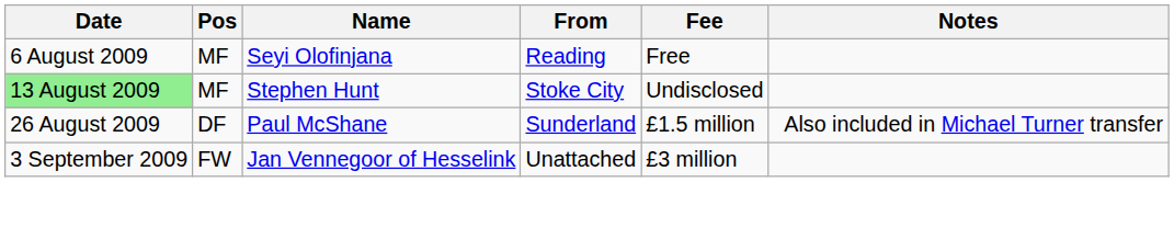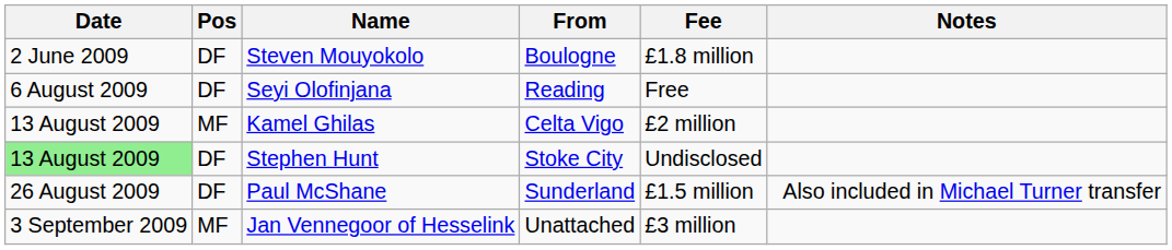+ row: 2 June 2009 | DF | Steven Mouyokolo | Boulogne | £1.8 million
Seyi Olofinjana | Pos: MF -> DF
+ row: 13 August 2009 | MF | Kamel Ghilas | Celta Vigo | £2 million
Stephen Hunt | Pos: MF -> DF
Jan Vennegoor of Hesselink | Pos: FW -> MF
